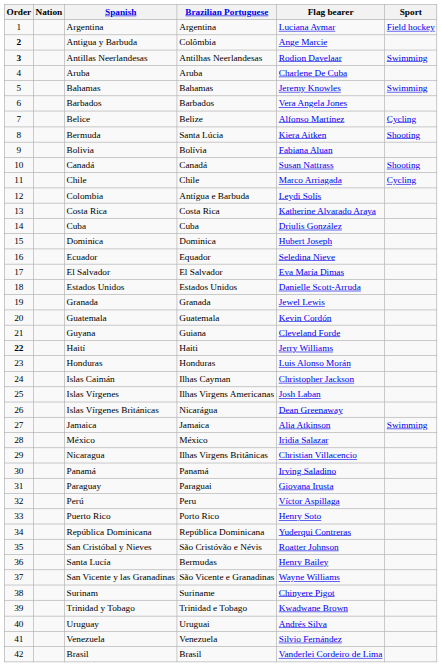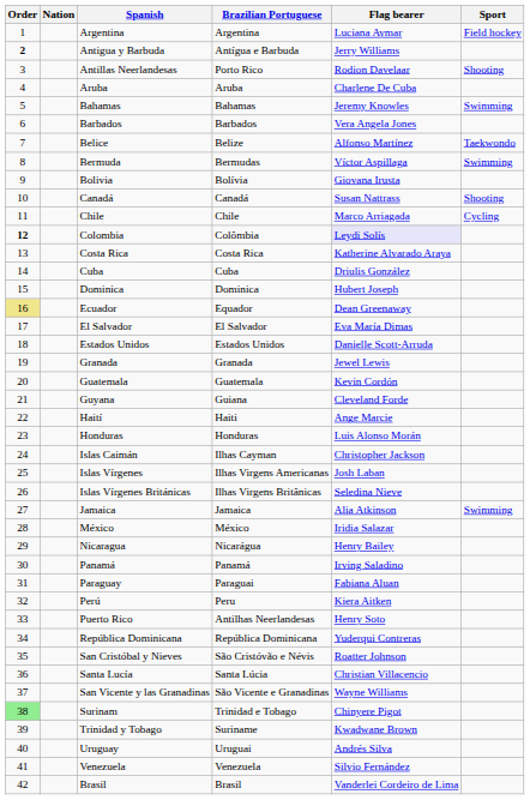Antigua y Barbuda | Brazilian Portuguese: Colômbia -> Antígua e Barbuda
Antigua y Barbuda | Flag bearer: Ange Marcie -> Jerry Williams
Antillas Neerlandesas | Order: bold -> normal
Antillas Neerlandesas | Brazilian Portuguese: Antilhas Neerlandesas -> Porto Rico
Antillas Neerlandesas | Sport: Swimming -> Shooting
Belice | Sport: Cycling -> Taekwondo
Bermuda | Brazilian Portuguese: Santa Lúcia -> Bermudas
Bermuda | Flag bearer: Kiera Aitken -> Víctor Aspillaga
Bermuda | Sport: Shooting -> Swimming
Bolivia | Flag bearer: Fabiana Aluan -> Giovana Irusta
Colombia | Order: normal -> bold
Colombia | Brazilian Portuguese: Antígua e Barbuda -> Colômbia
Colombia | Flag bearer: no background -> lavender background
Ecuador | Order: no background -> khaki background
Ecuador | Flag bearer: Seledina Nieve -> Dean Greenaway
Haití | Order: bold -> normal
Haití | Flag bearer: Jerry Williams -> Ange Marcie
Islas Vírgenes Británicas | Brazilian Portuguese: Nicarágua -> Ilhas Virgens Britânicas
Islas Vírgenes Británicas | Flag bearer: Dean Greenaway -> Seledina Nieve
Nicaragua | Brazilian Portuguese: Ilhas Virgens Britânicas -> Nicarágua
Nicaragua | Flag bearer: Christian Villacencio -> Henry Bailey
Paraguay | Flag bearer: Giovana Irusta -> Fabiana Aluan
Perú | Flag bearer: Víctor Aspillaga -> Kiera Aitken
Puerto Rico | Brazilian Portuguese: Porto Rico -> Antilhas Neerlandesas
Santa Lucía | Brazilian Portuguese: Bermudas -> Santa Lúcia
Santa Lucía | Flag bearer: Henry Bailey -> Christian Villacencio
Surinam | Order: no background -> lightgreen background
Surinam | Brazilian Portuguese: Suriname -> Trinidad e Tobago
Trinidad y Tobago | Brazilian Portuguese: Trinidad e Tobago -> Suriname
